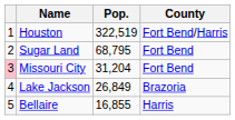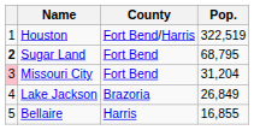columns swapped: County <-> Pop.
Sugar Land | column 1: normal -> bold
